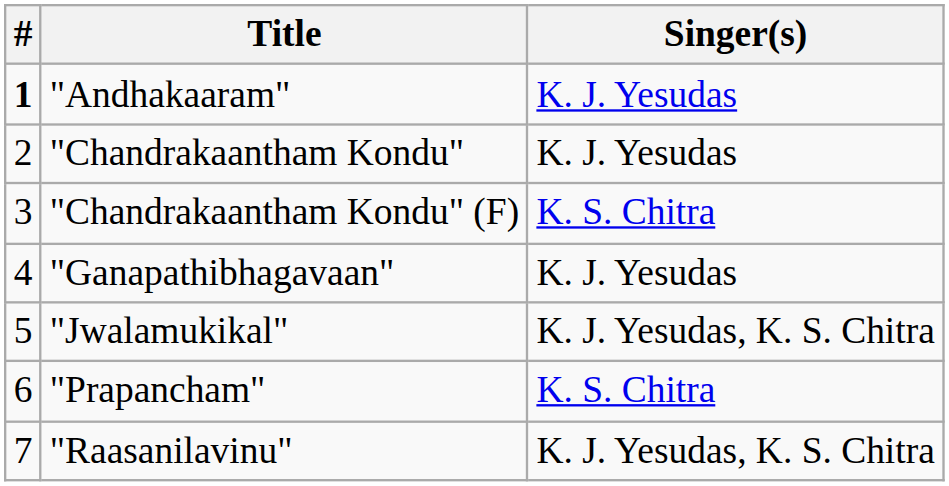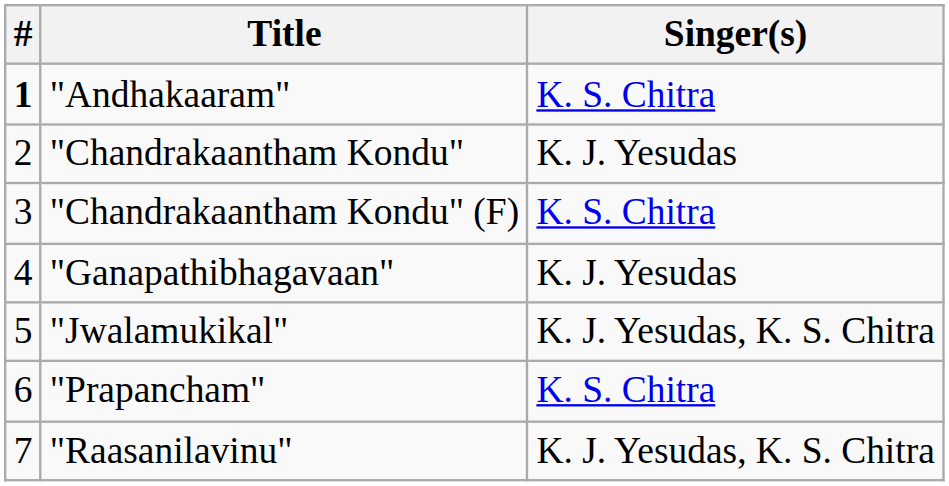"Andhakaaram" | Singer(s): K. J. Yesudas -> K. S. Chitra
